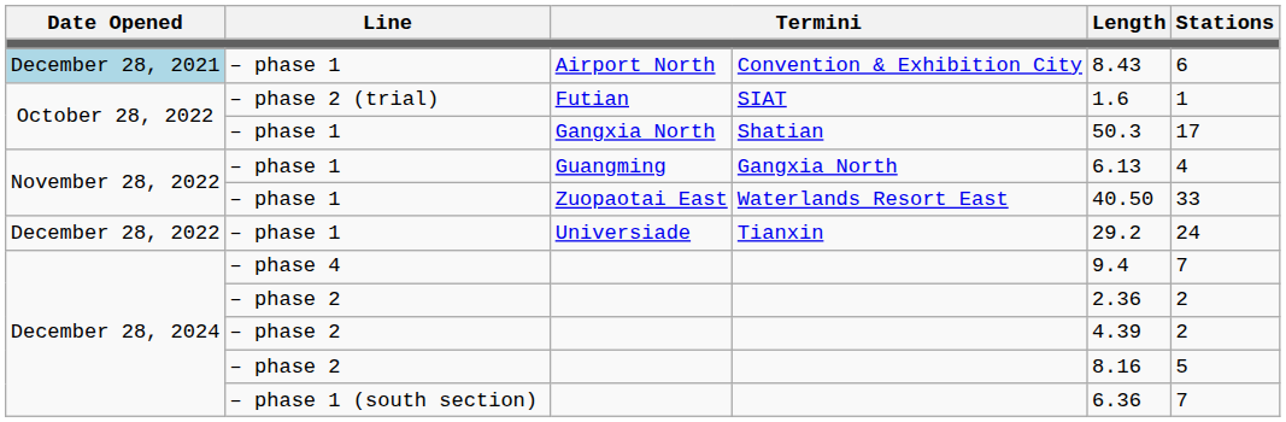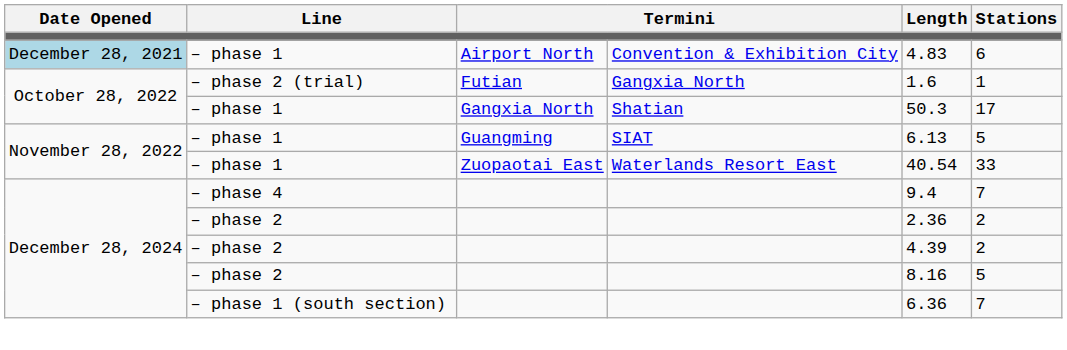Airport North | Length: 8.43 -> 4.83
Futian | column 4: SIAT -> Gangxia North
Guangming | column 4: Gangxia North -> SIAT
Guangming | Stations: 4 -> 5
Zuopaotai East | Length: 40.50 -> 40.54
- row: December 28, 2022 | – phase 1 | Universiade | Tianxin | 29.2 | 24
